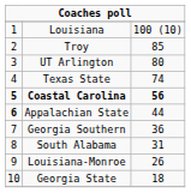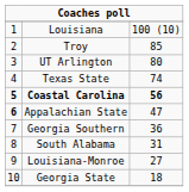Appalachian State | column 3: 44 -> 47
Louisiana-Monroe | column 3: 26 -> 27
